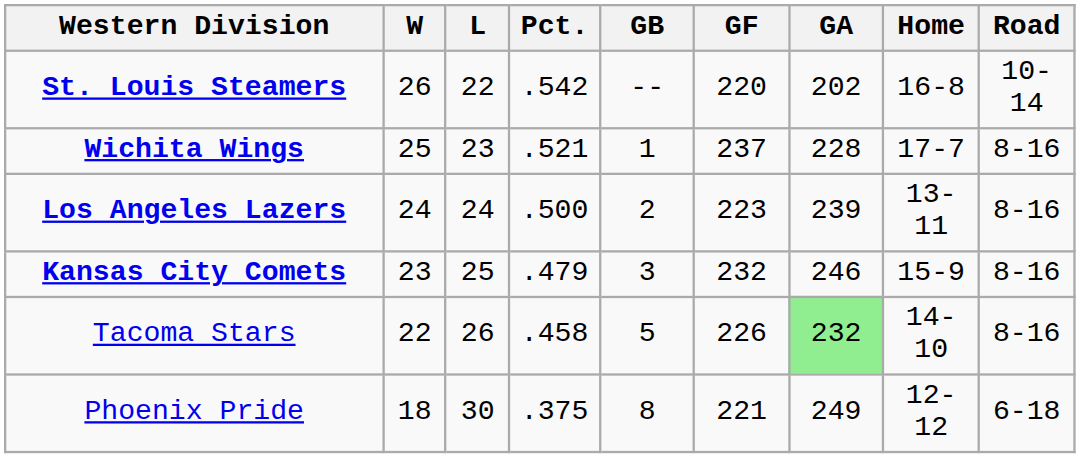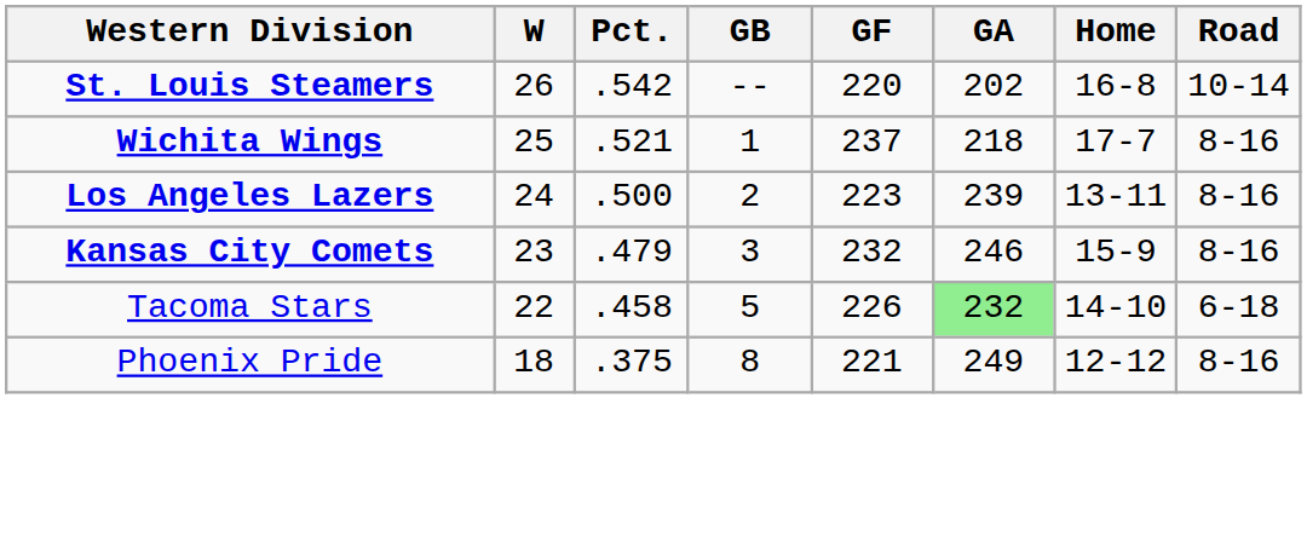- column: L | 22 | 23 | 24 | 25 | 26 | 30
Wichita Wings | GA: 228 -> 218
Tacoma Stars | Road: 8-16 -> 6-18
Phoenix Pride | Road: 6-18 -> 8-16
